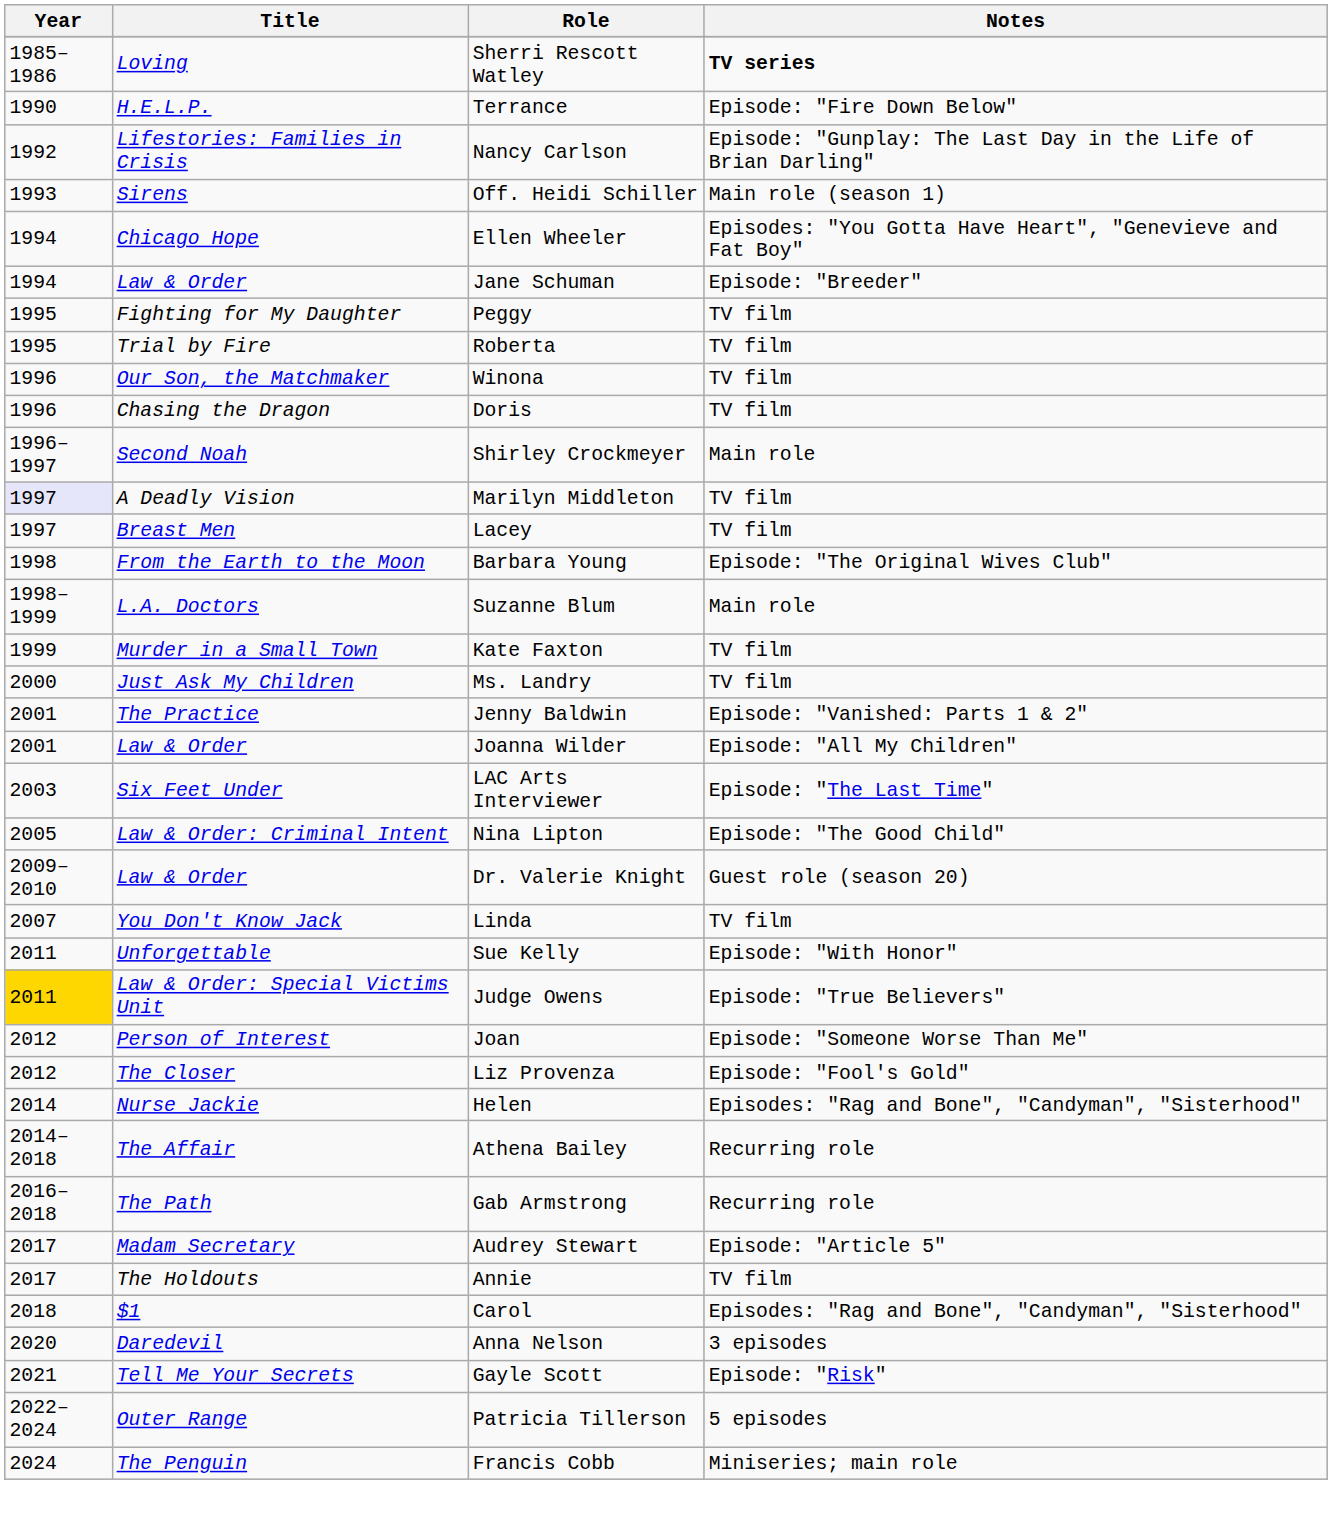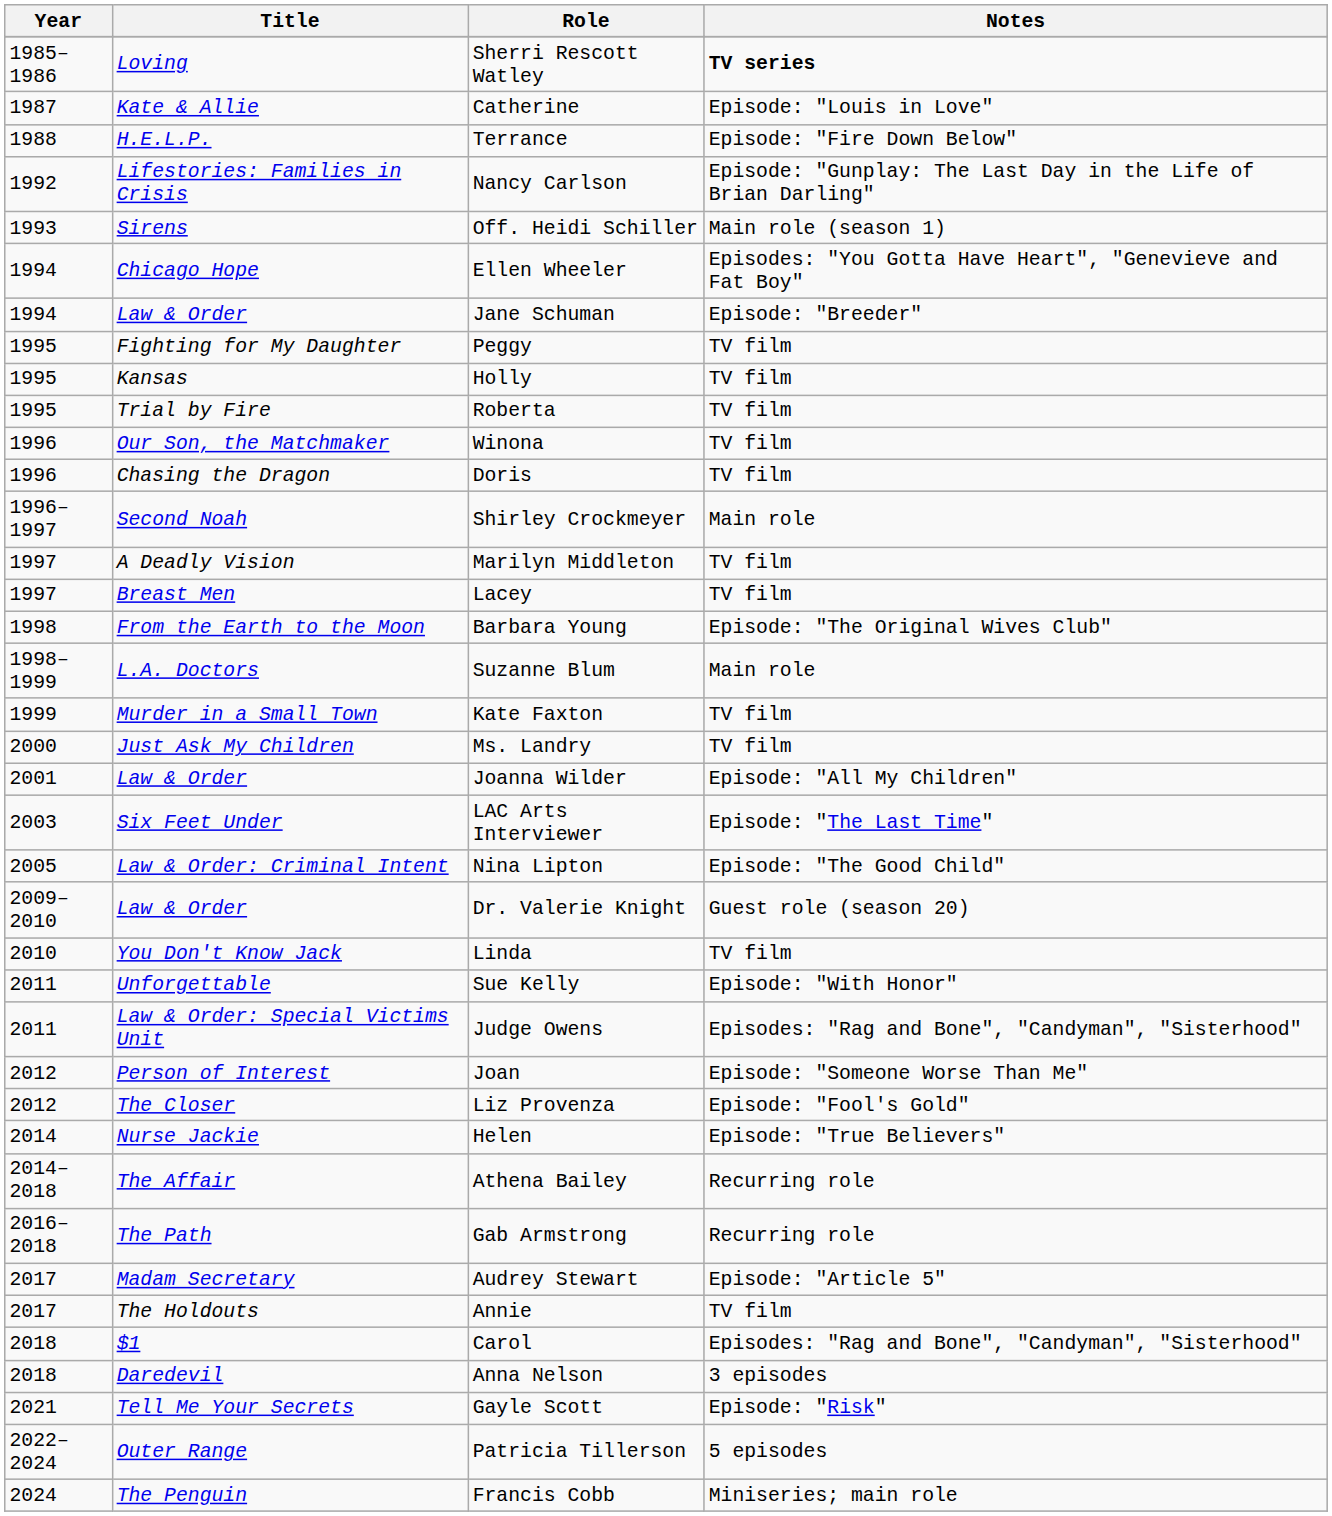+ row: 1987 | Kate & Allie | Catherine | Episode: "Louis in Love"
Terrance | Year: 1990 -> 1988
+ row: 1995 | Kansas | Holly | TV film
Marilyn Middleton | Year: lavender background -> no background
- row: 2001 | The Practice | Jenny Baldwin | Episode: "Vanished: Parts 1 & 2"
Linda | Year: 2007 -> 2010
Judge Owens | Year: gold background -> no background
Judge Owens | Notes: Episode: "True Believers" -> Episodes: "Rag and Bone", "Candyman", "Sisterhood"
Helen | Notes: Episodes: "Rag and Bone", "Candyman", "Sisterhood" -> Episode: "True Believers"
Anna Nelson | Year: 2020 -> 2018
